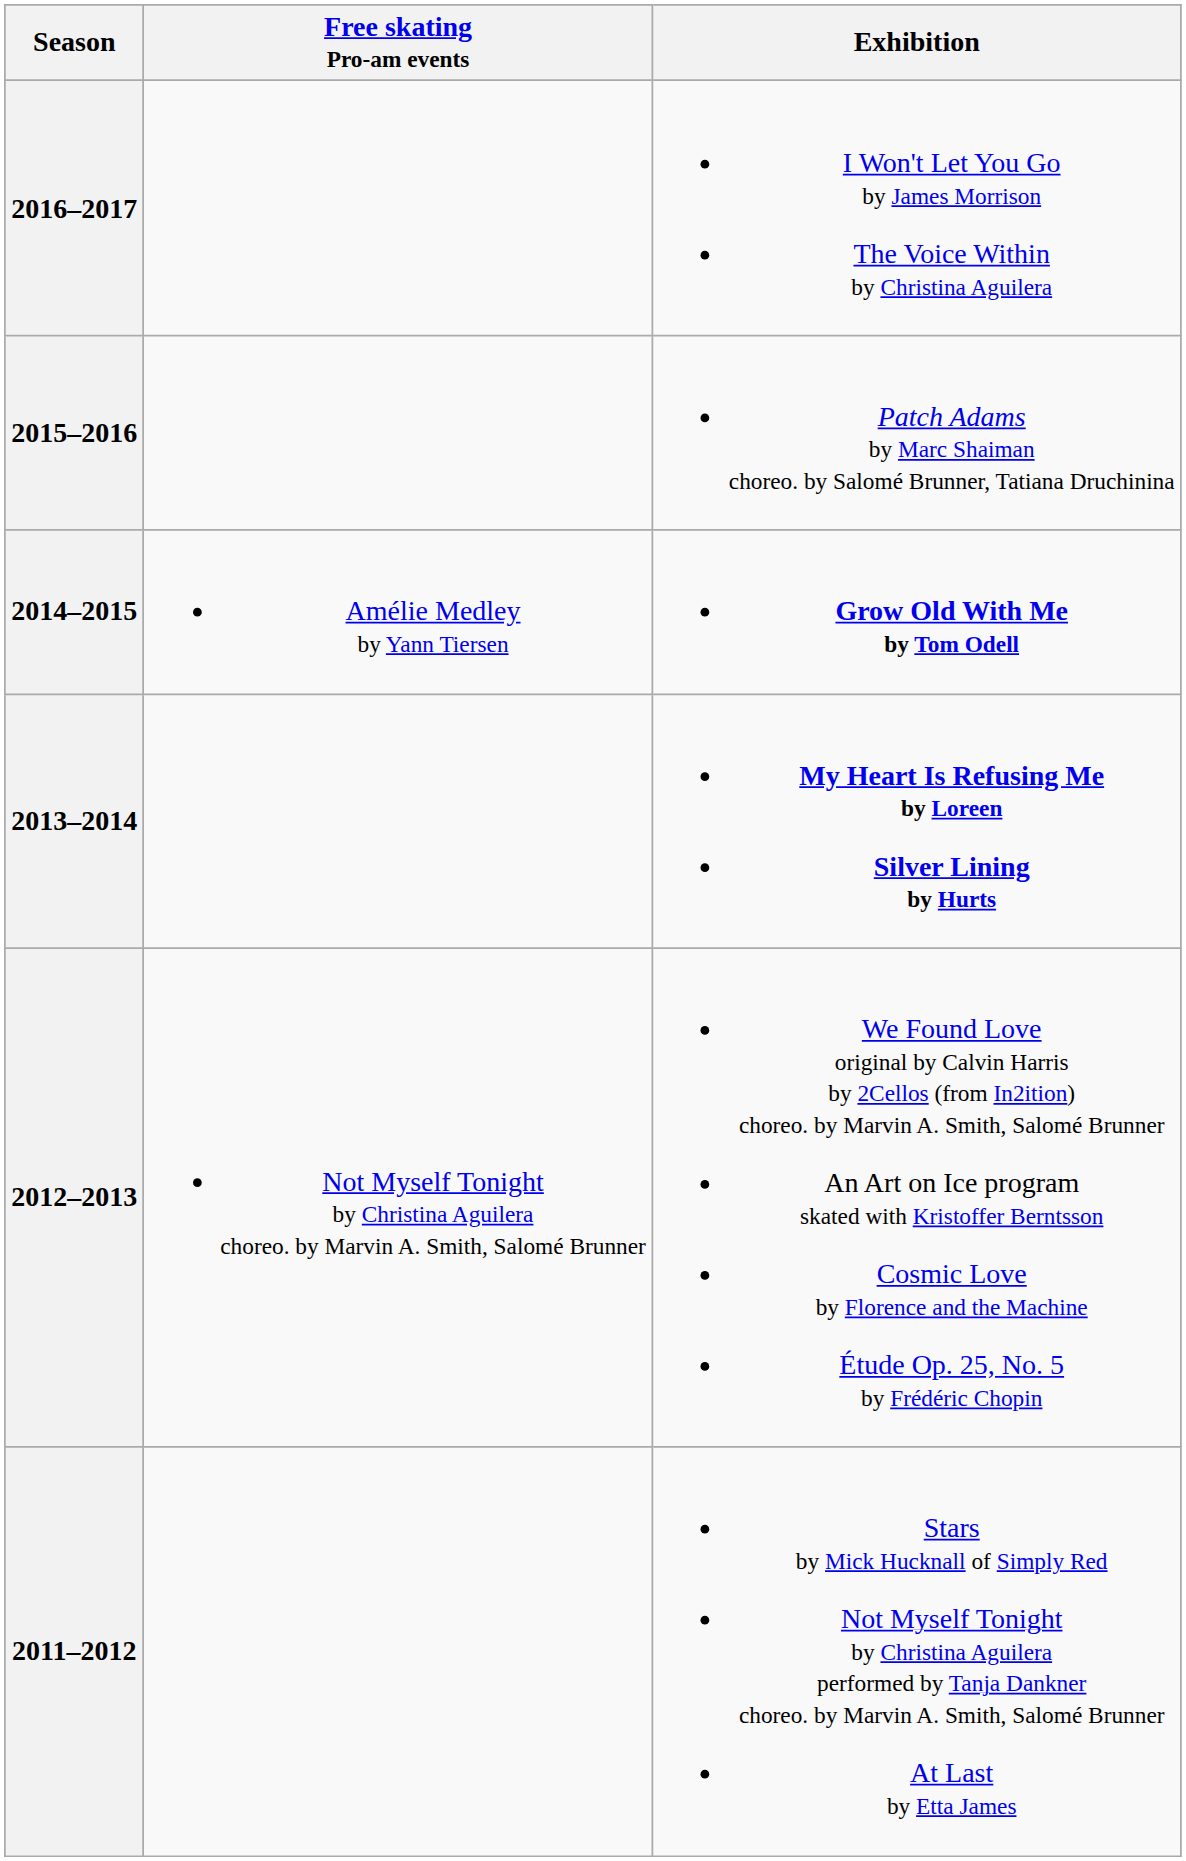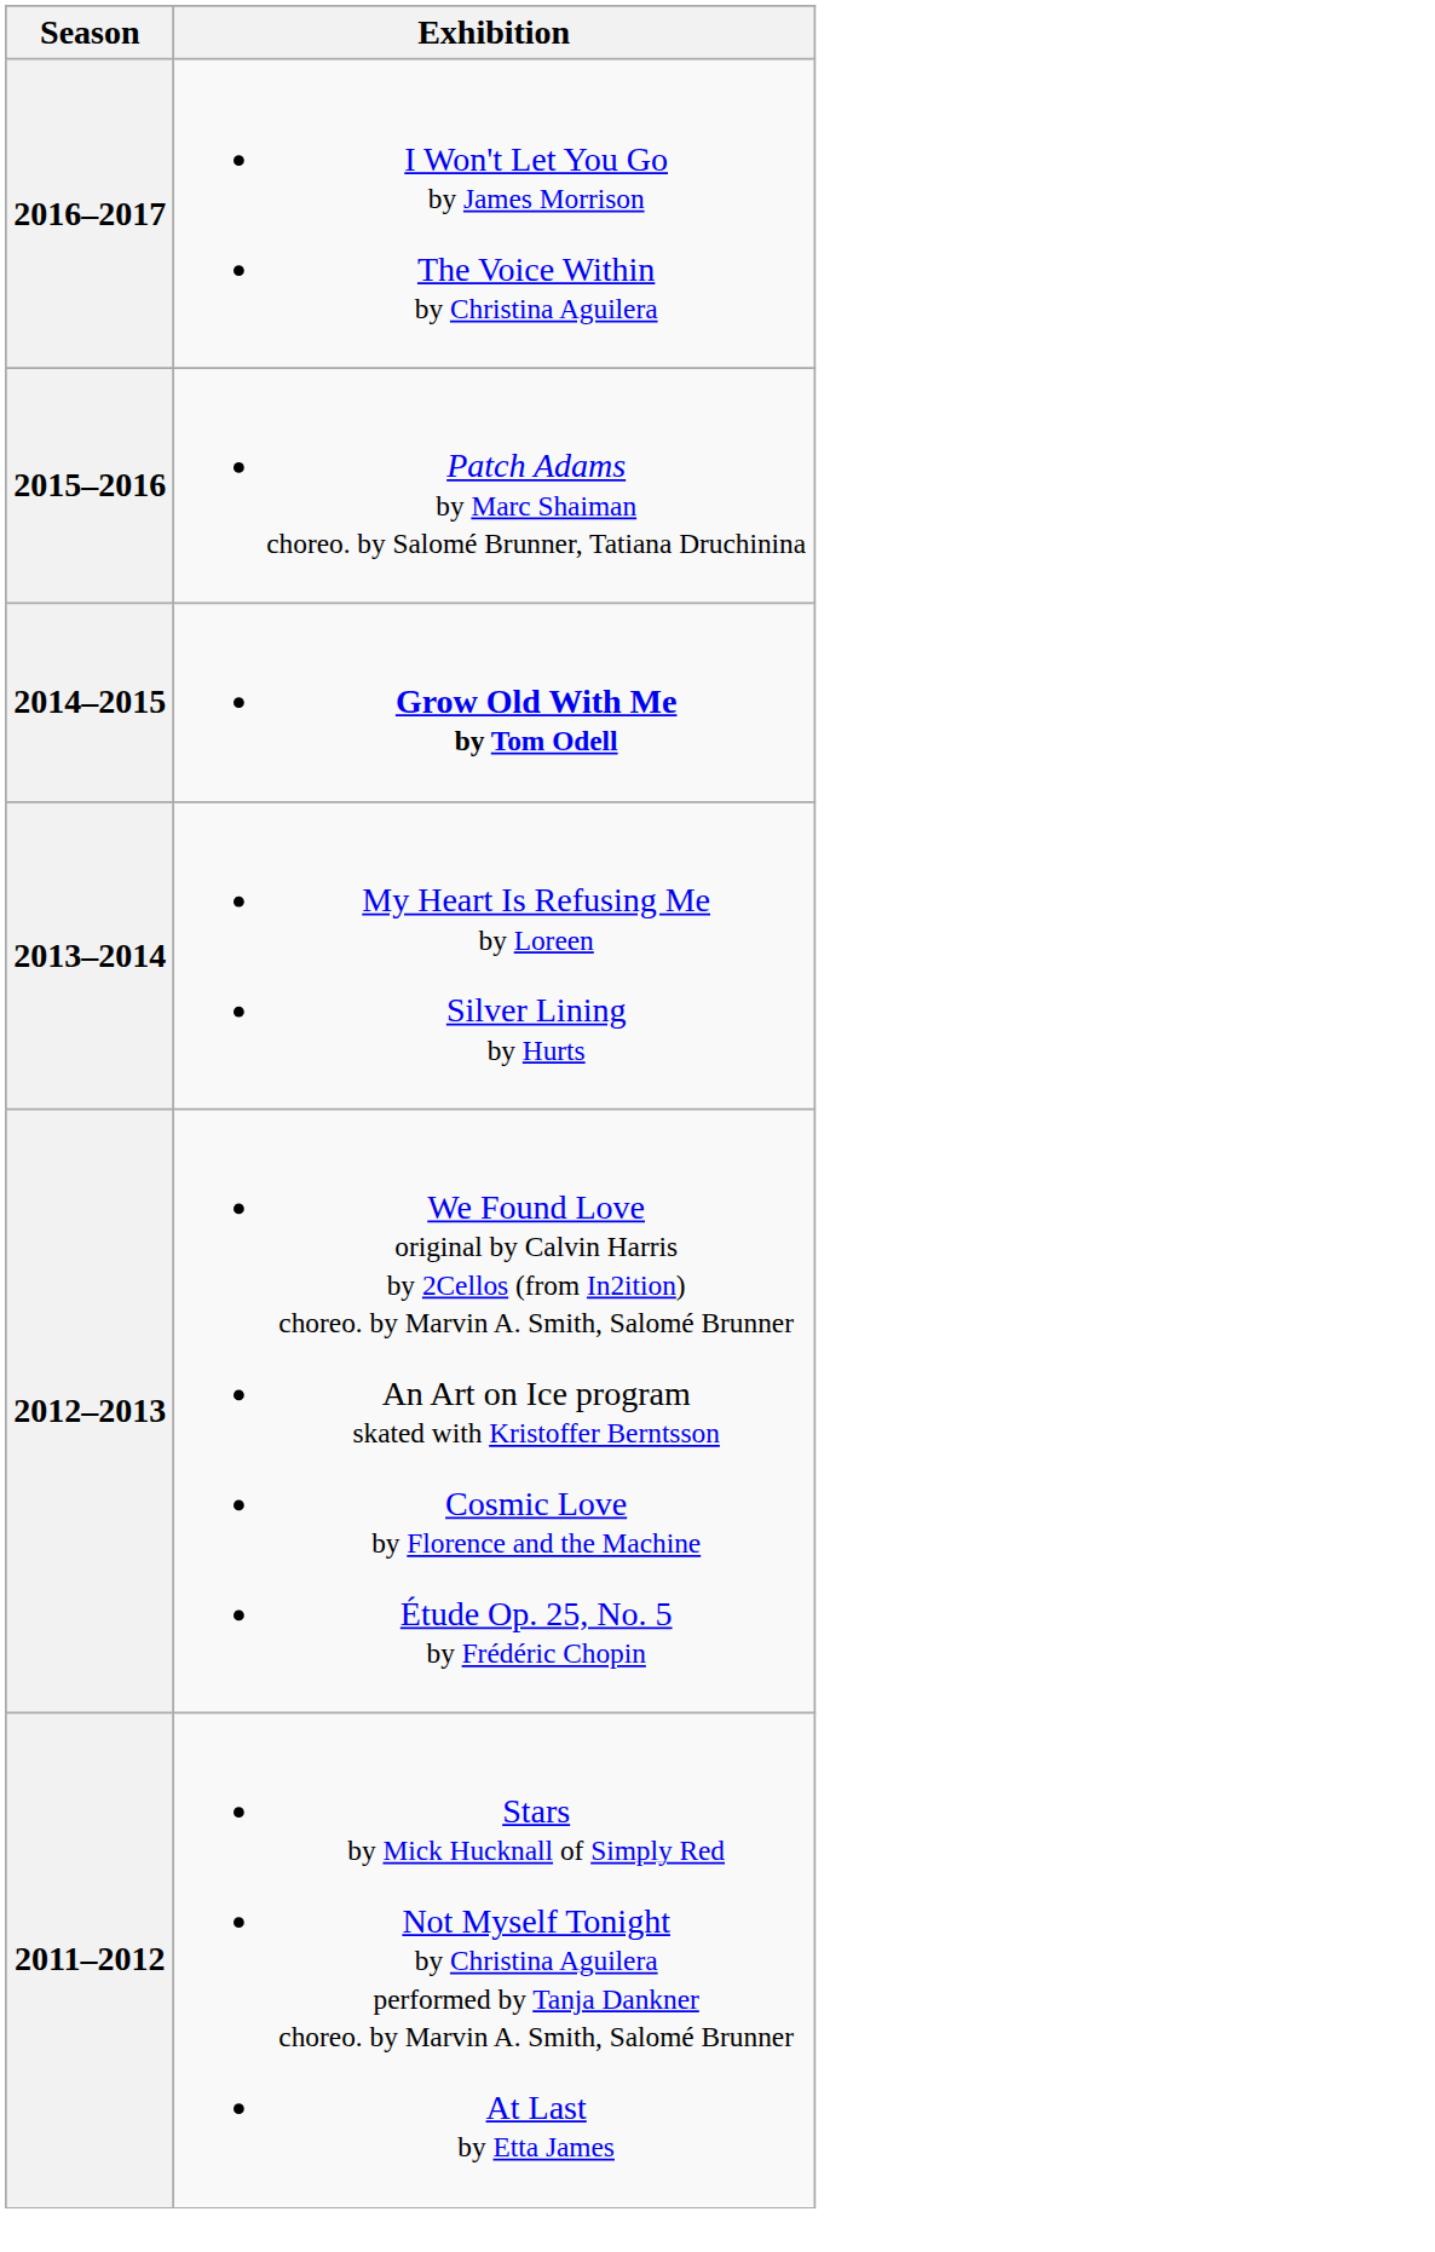- column: Free skating Pro-am events | Amélie Medley by Yann Tiersen | Not Myself Tonight by Christina Aguilera choreo. by Marvin A. Smith, Salomé Brunner
2013–2014 | Exhibition: bold -> normal
